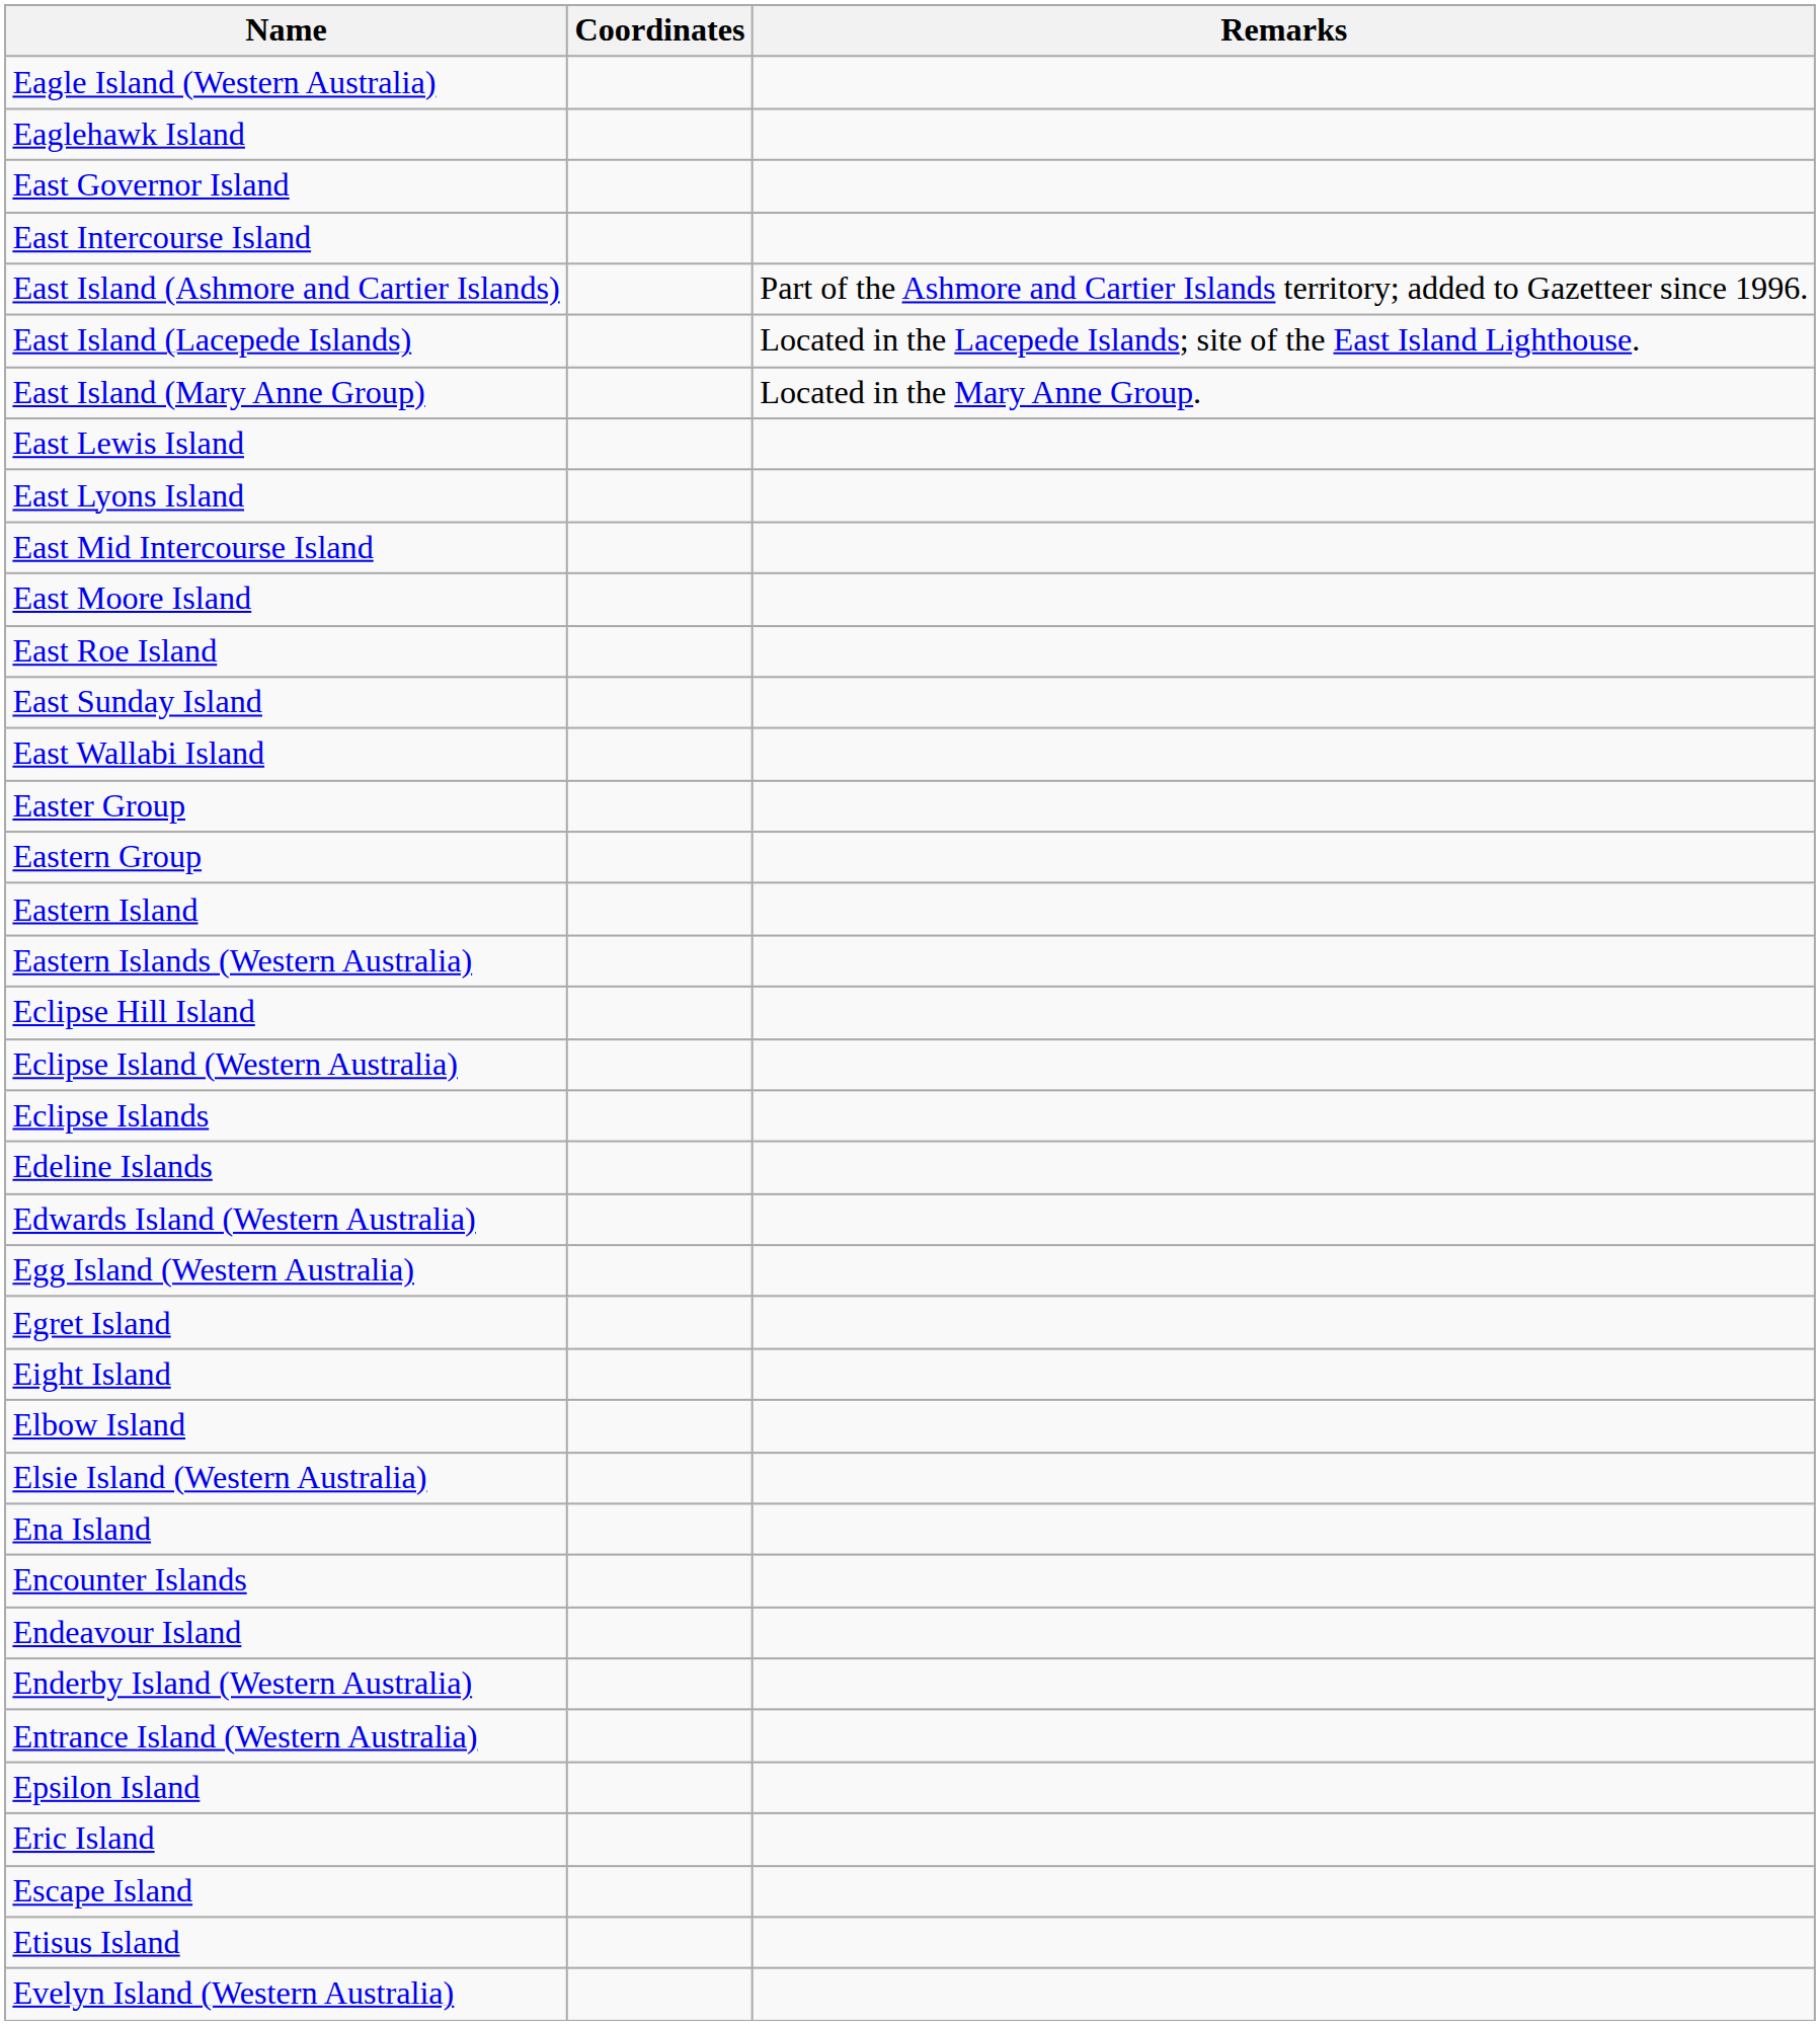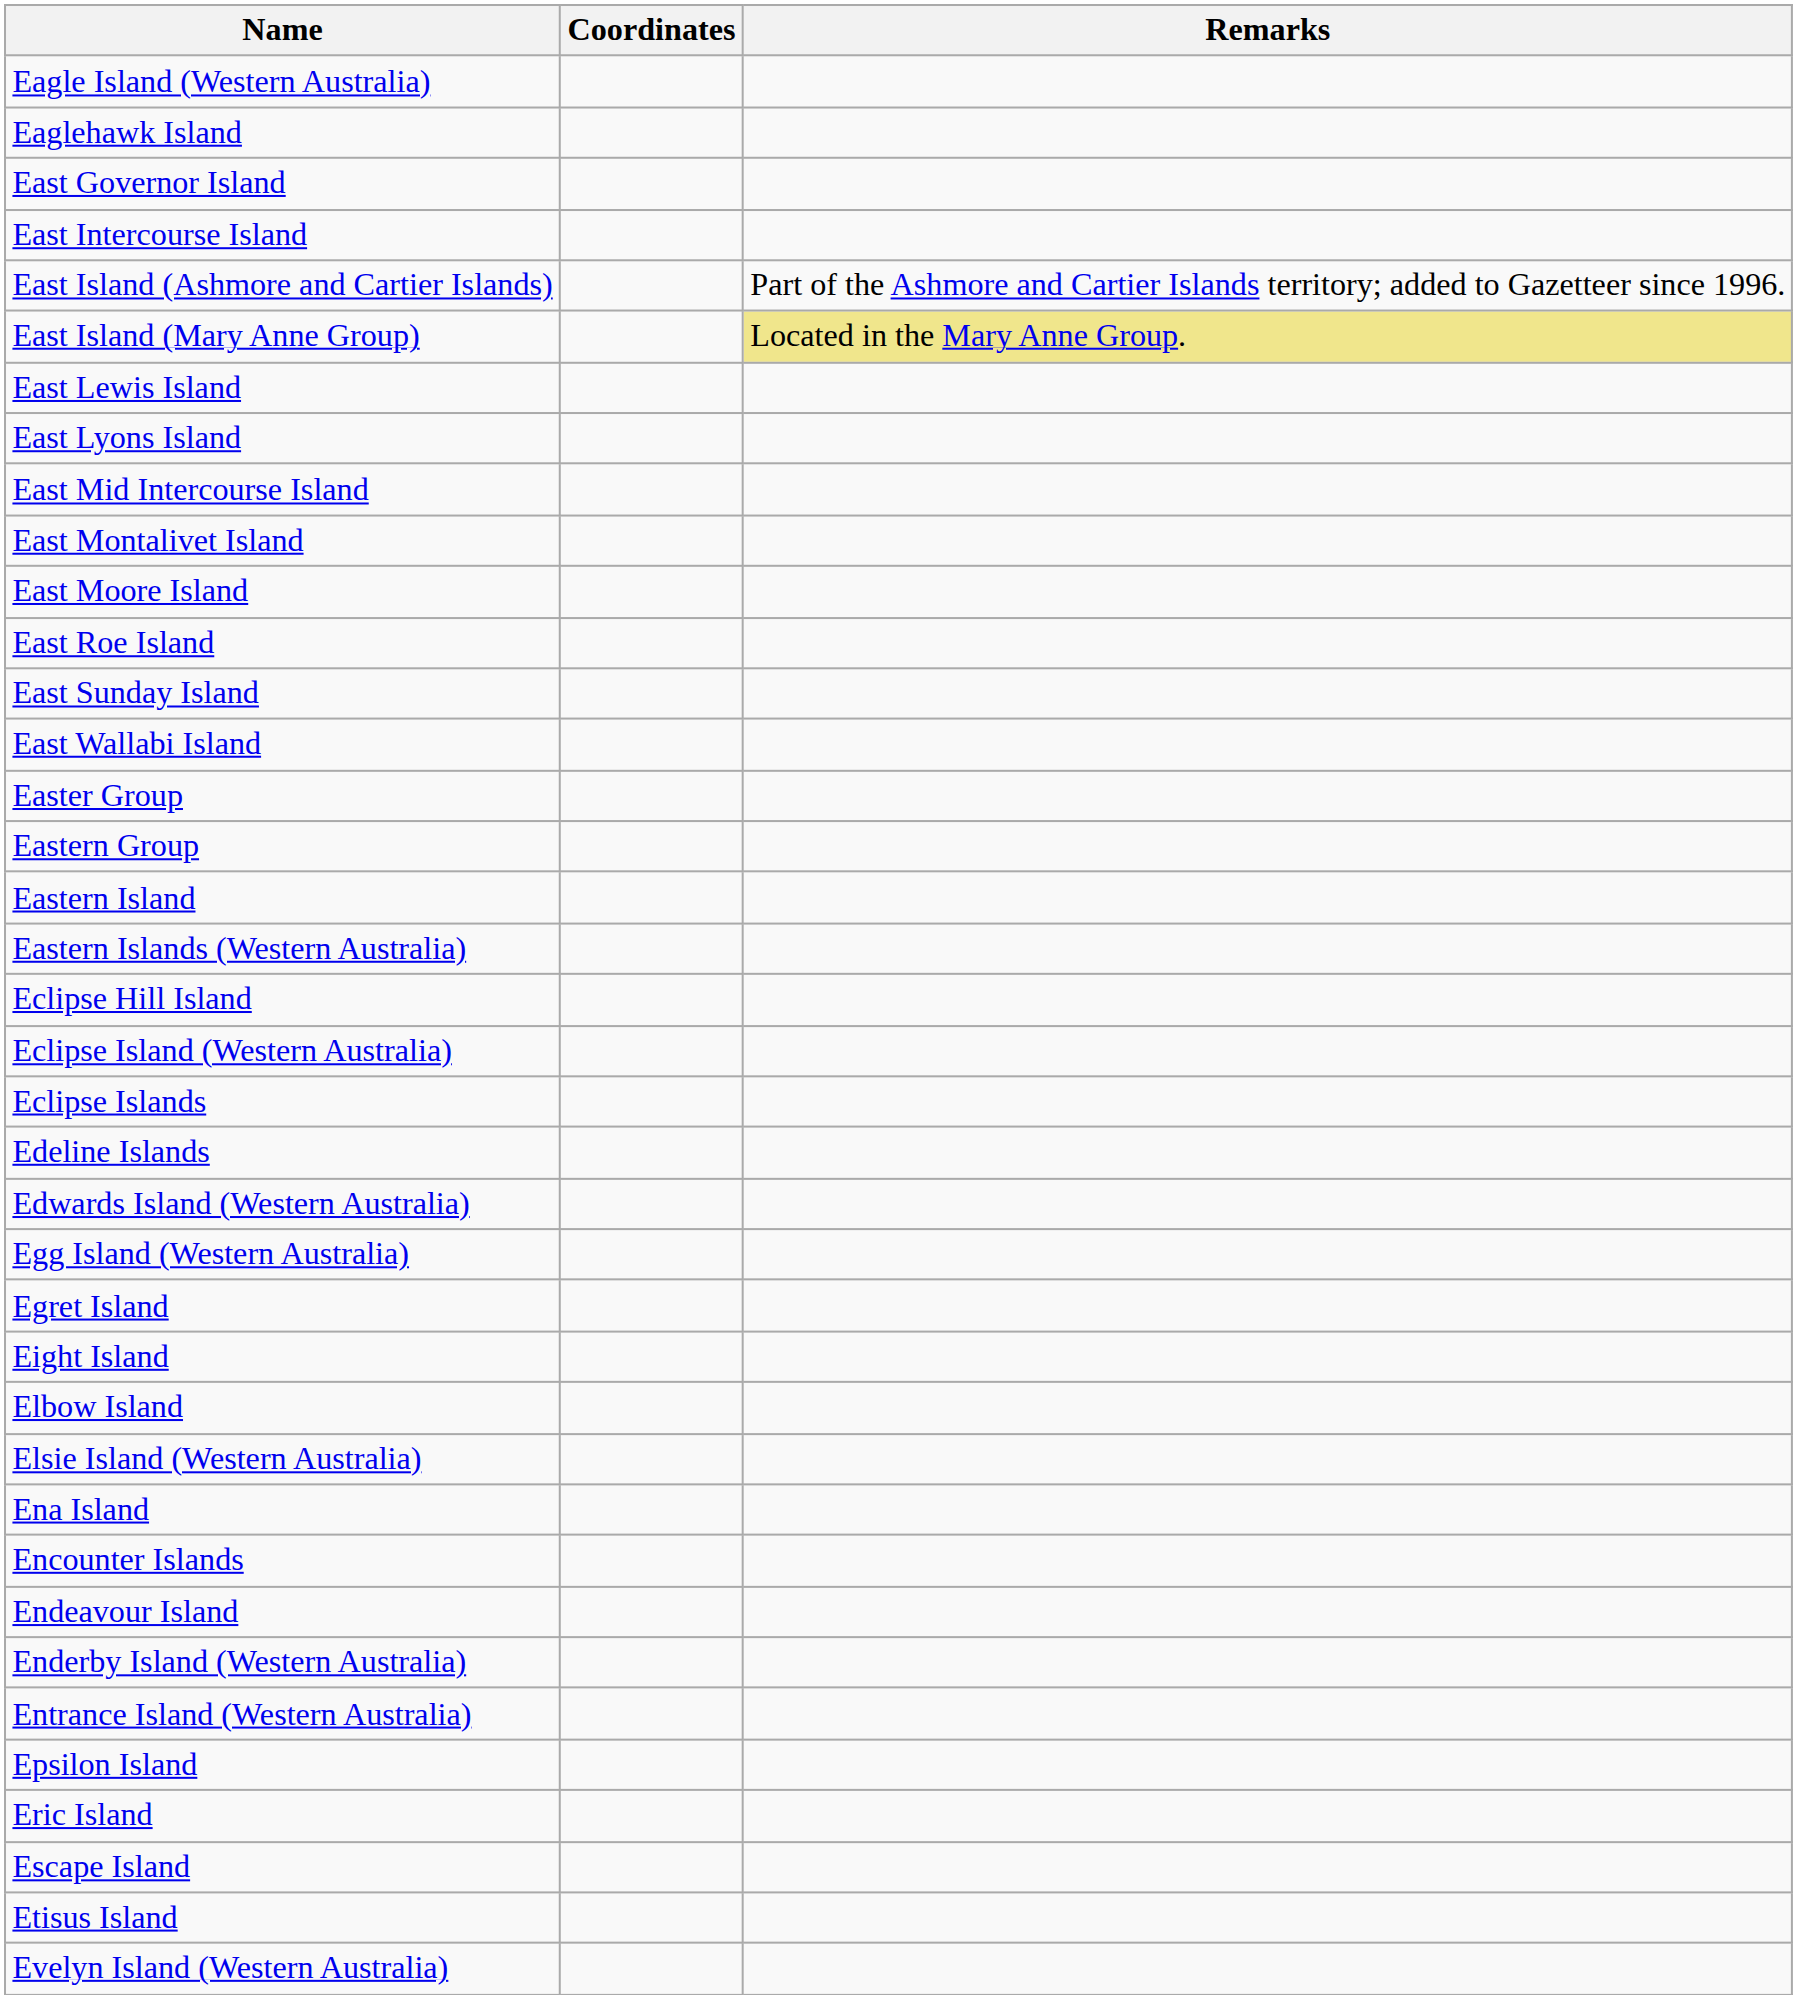- row: East Island (Lacepede Islands) | Located in the Lacepede Islands; site of the East Island Lighthouse.
East Island (Mary Anne Group) | Remarks: no background -> khaki background
+ row: East Montalivet Island
